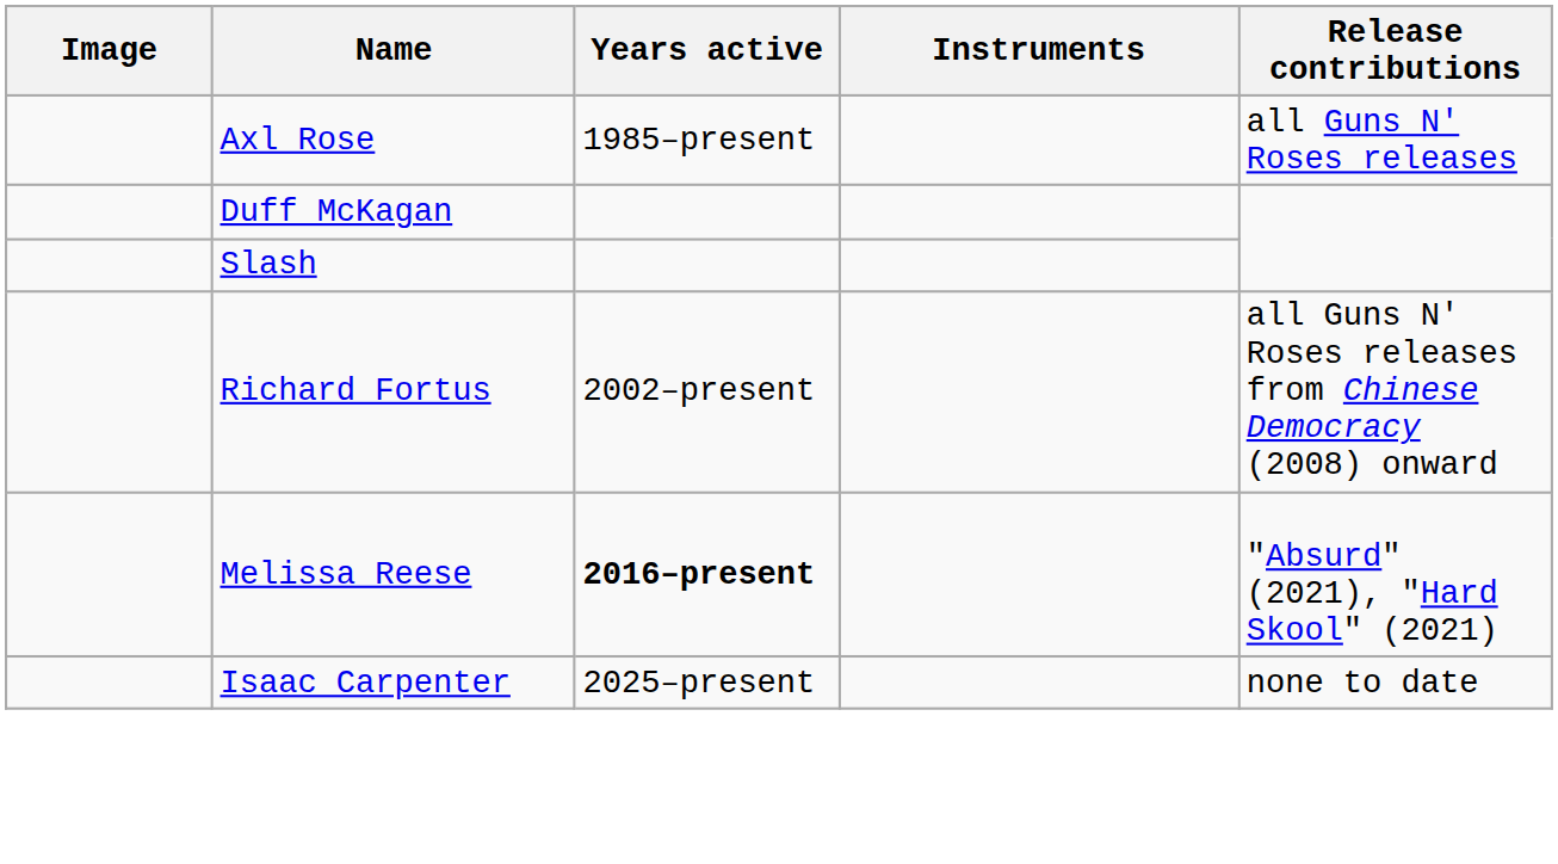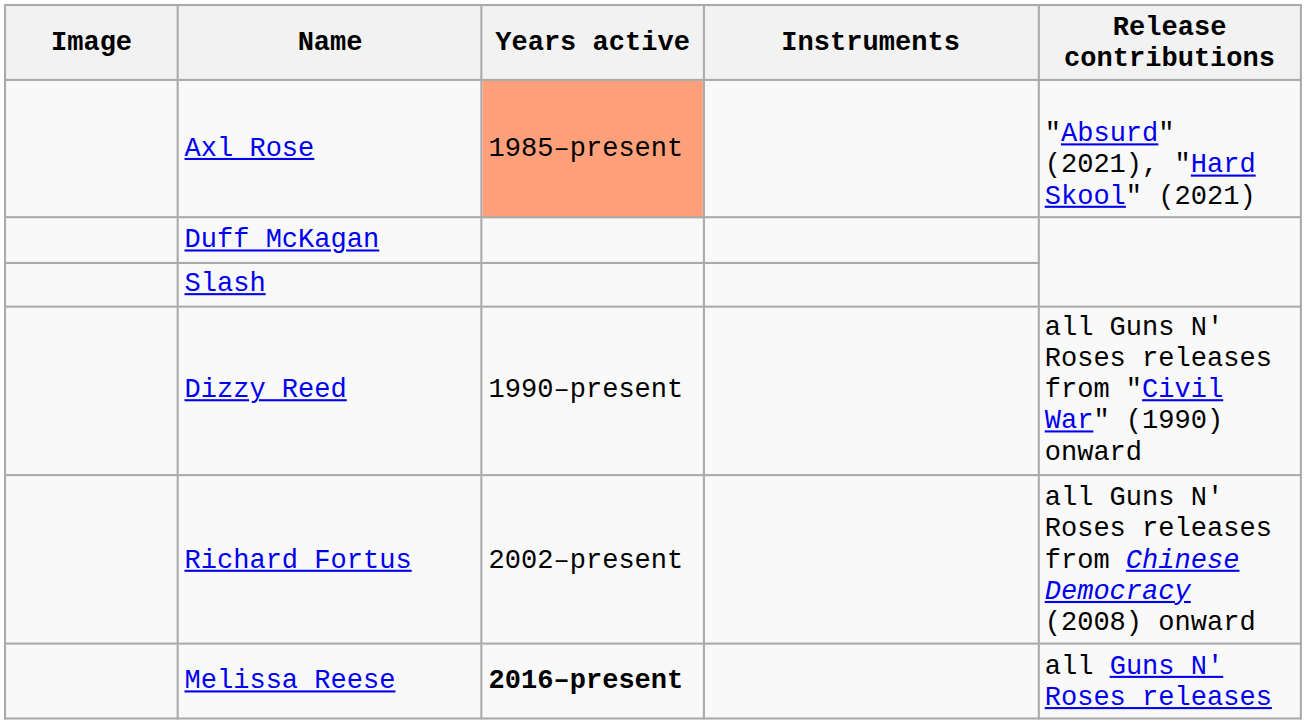Axl Rose | Years active: no background -> lightsalmon background
Axl Rose | Release contributions: all Guns N' Roses releases -> "Absurd" (2021), "Hard Skool" (2021)
+ row: Dizzy Reed | 1990–present | all Guns N' Roses releases from "Civil War" (1990) onward
Melissa Reese | Release contributions: "Absurd" (2021), "Hard Skool" (2021) -> all Guns N' Roses releases
- row: Isaac Carpenter | 2025–present | none to date
